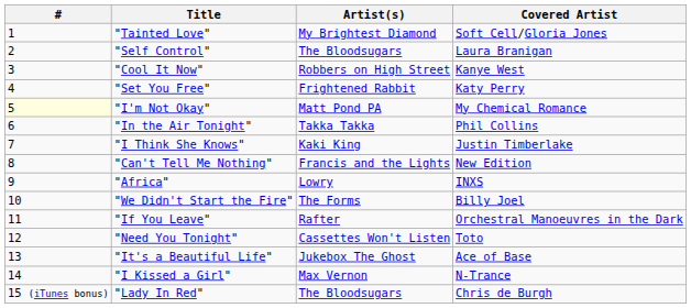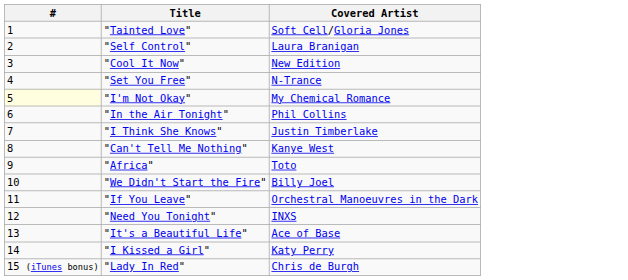- column: Artist(s) | My Brightest Diamond | The Bloodsugars | Robbers on High Street | Frightened Rabbit | Matt Pond PA | Takka Takka | Kaki King | Francis and the Lights | Lowry | The Forms | Rafter | Cassettes Won't Listen | Jukebox The Ghost | Max Vernon | The Bloodsugars
"Cool It Now" | Covered Artist: Kanye West -> New Edition
"Set You Free" | Covered Artist: Katy Perry -> N-Trance
"Can't Tell Me Nothing" | Covered Artist: New Edition -> Kanye West
"Africa" | Covered Artist: INXS -> Toto
"Need You Tonight" | Covered Artist: Toto -> INXS
"I Kissed a Girl" | Covered Artist: N-Trance -> Katy Perry
